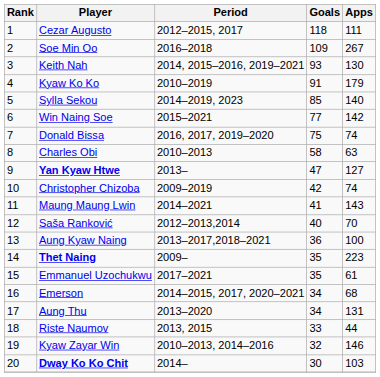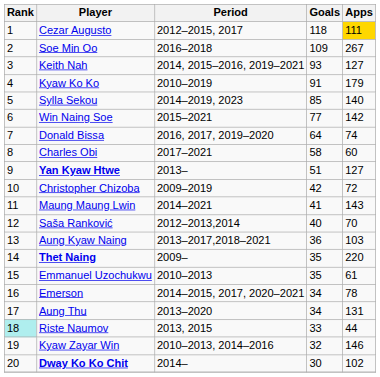Cezar Augusto | Apps: no background -> gold background
Keith Nah | Apps: 130 -> 127
Donald Bissa | Goals: 75 -> 64
Charles Obi | Period: 2010–2013 -> 2017–2021
Charles Obi | Apps: 63 -> 60
Yan Kyaw Htwe | Goals: 47 -> 51
Christopher Chizoba | Apps: 74 -> 72
Aung Kyaw Naing | Apps: 100 -> 103
Thet Naing | Apps: 223 -> 220
Emmanuel Uzochukwu | Period: 2017–2021 -> 2010–2013
Emerson | Apps: 68 -> 78
Riste Naumov | Rank: no background -> paleturquoise background
Dway Ko Ko Chit | Apps: 103 -> 102
